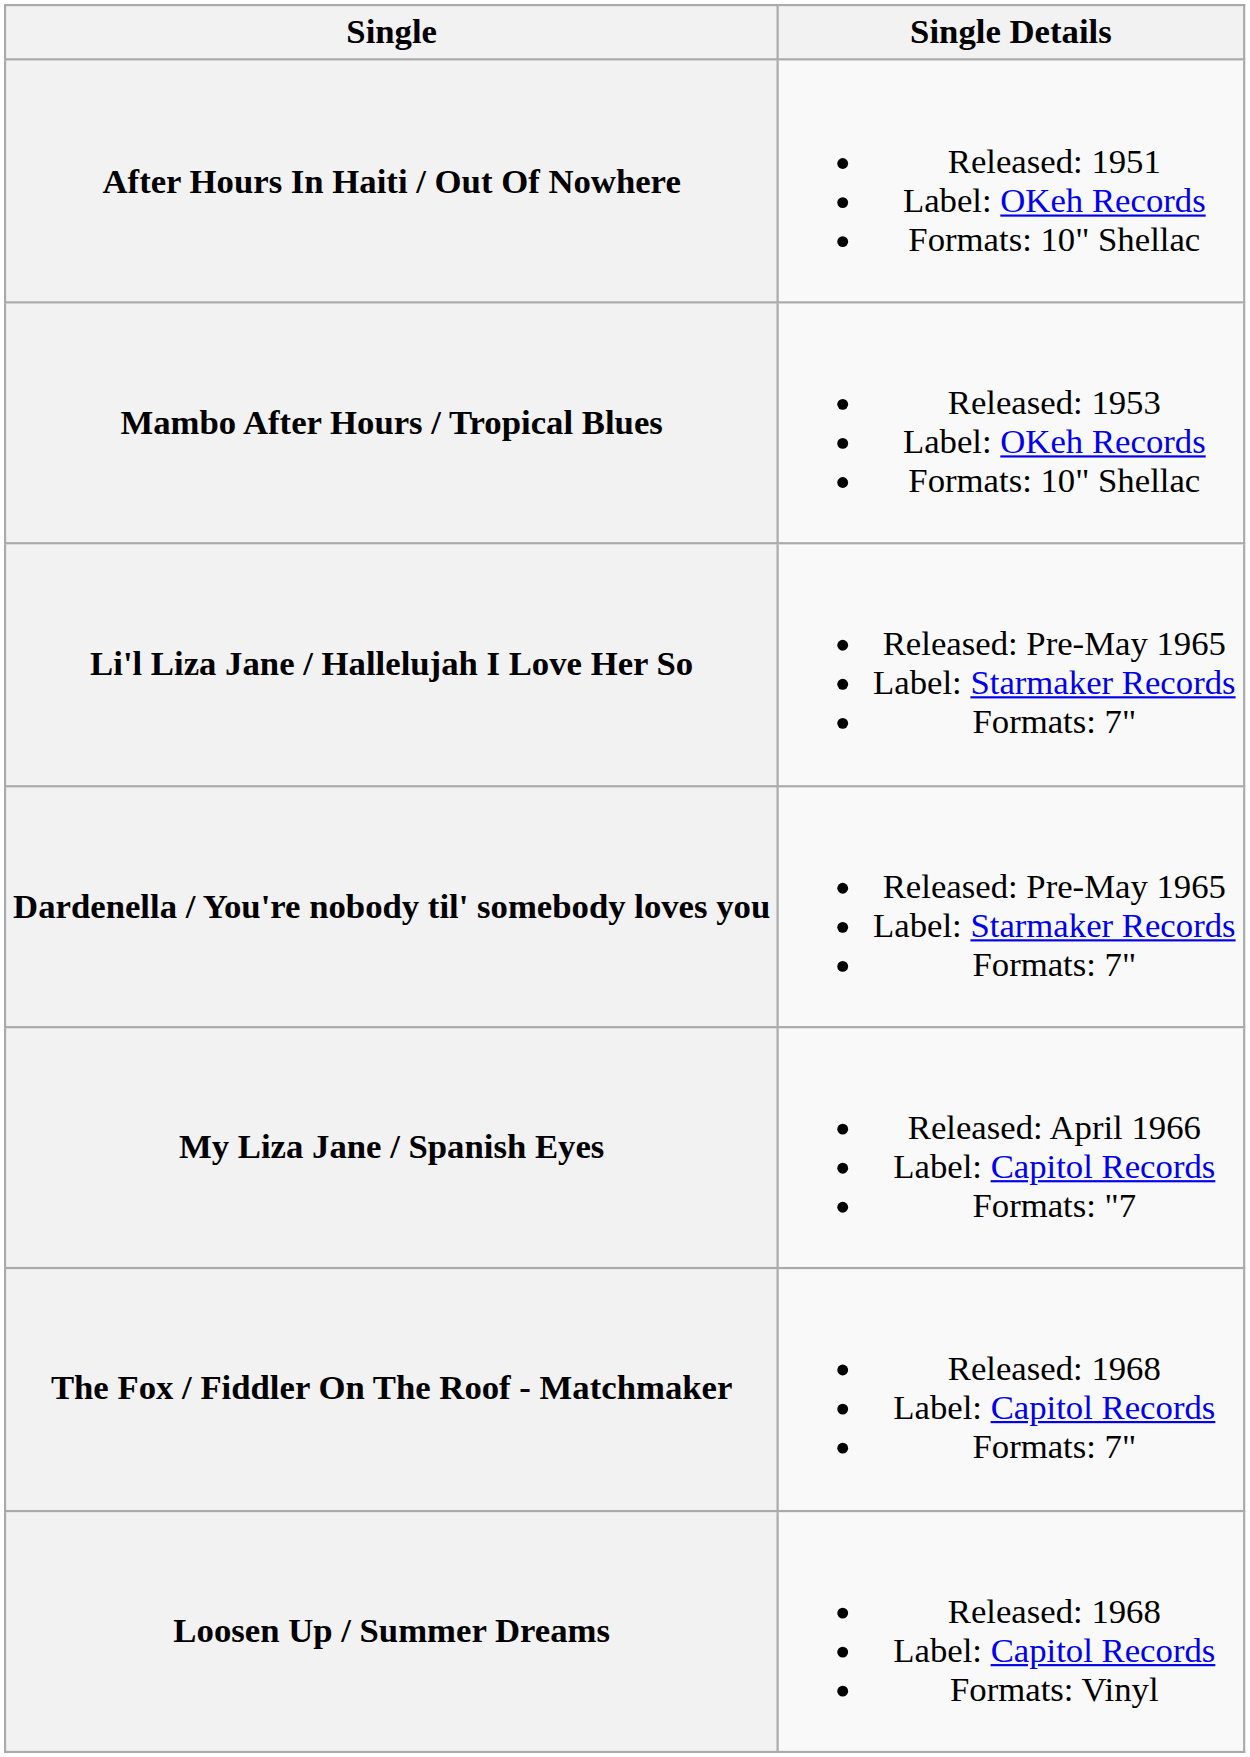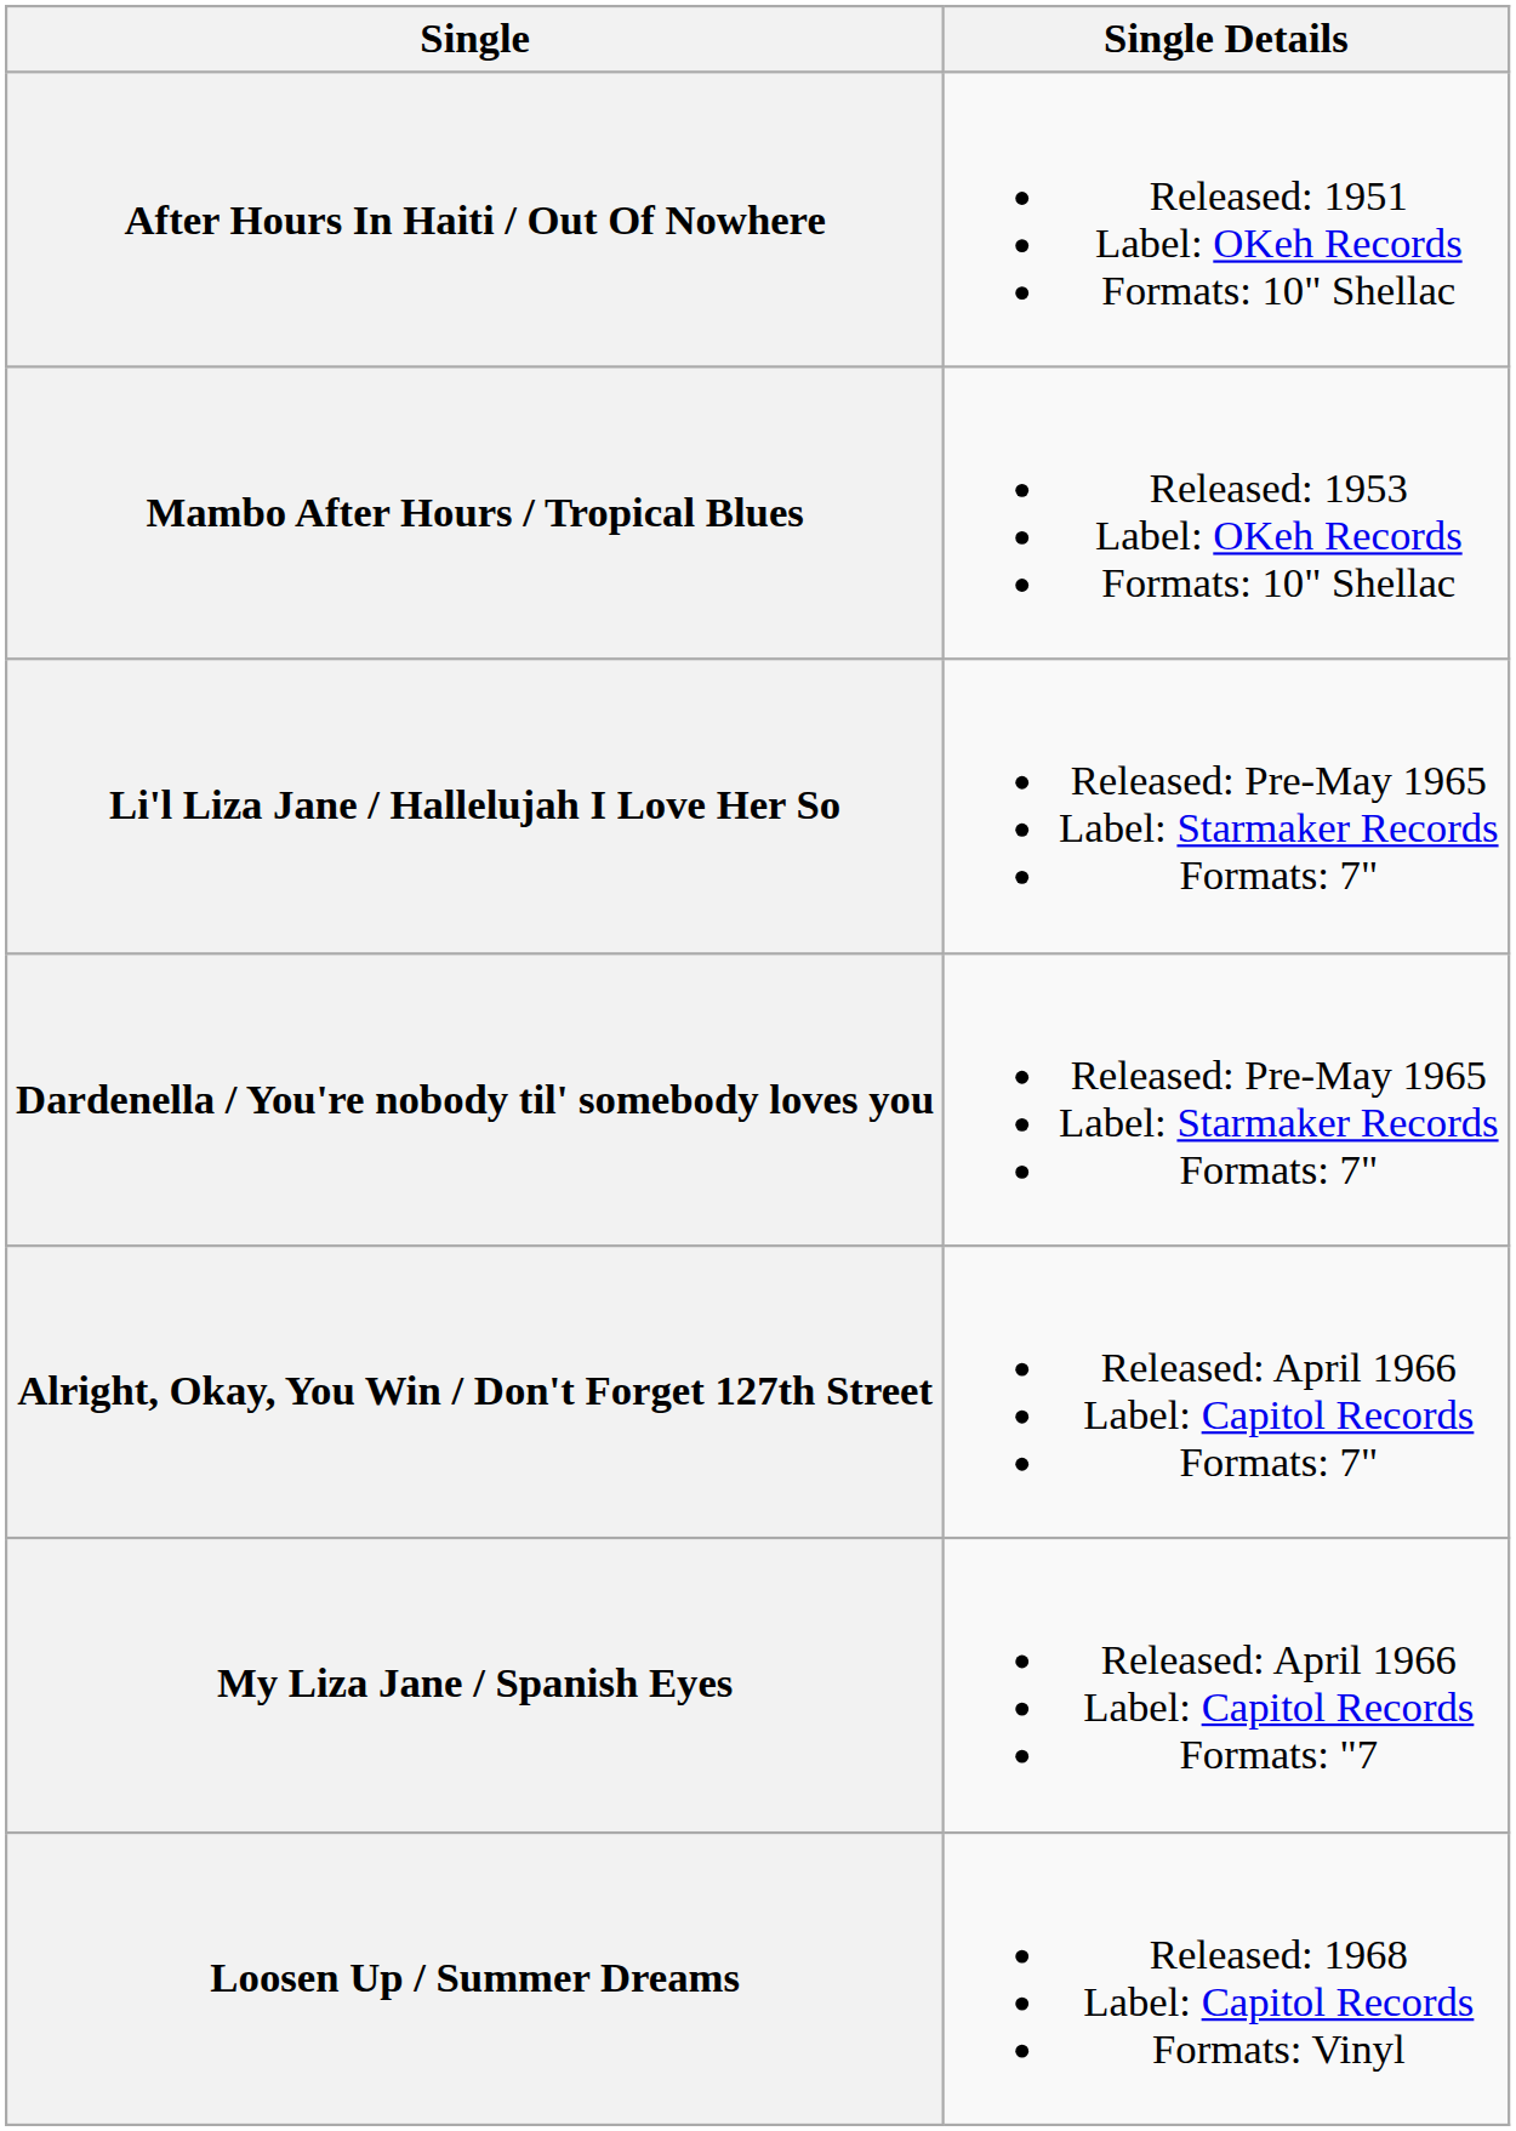+ row: Alright, Okay, You Win / Don't Forget 127th Street | Released: April 1966 Label: Capitol Records Formats: 7"
- row: The Fox / Fiddler On The Roof - Matchmaker | Released: 1968 Label: Capitol Records Formats: 7"
